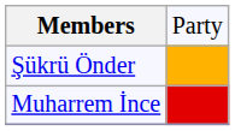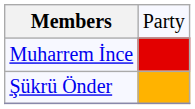rows swapped: Muharrem İnce <-> Şükrü Önder
